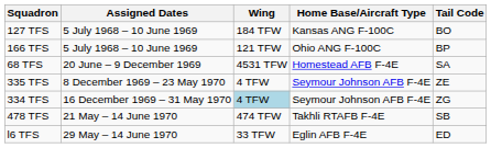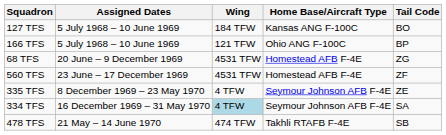68 TFS | Tail Code: SA -> ZG
+ row: 560 TFS | 23 June – 17 December 1969 | 4531 TFW | Homestead AFB F-4E | ZF
334 TFS | Tail Code: ZG -> SA
- row: l6 TFS | 29 May – 14 June 1970 | 33 TFW | Eglin AFB F-4E | ED
